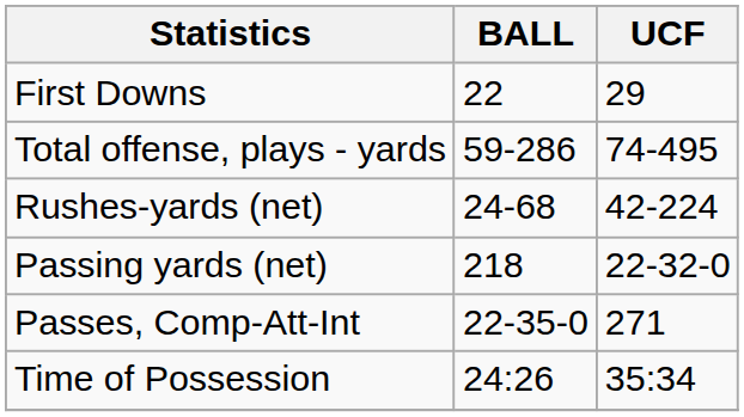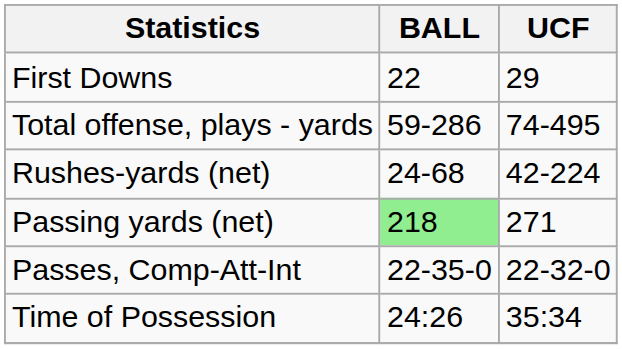Passing yards (net) | BALL: no background -> lightgreen background
Passing yards (net) | UCF: 22-32-0 -> 271
Passes, Comp-Att-Int | UCF: 271 -> 22-32-0
